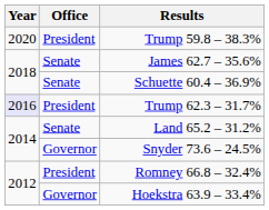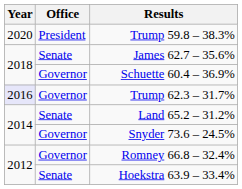Schuette 60.4 – 36.9% | Office: Senate -> Governor
Trump 62.3 – 31.7% | Office: President -> Governor
Romney 66.8 – 32.4% | Office: President -> Governor
Hoekstra 63.9 – 33.4% | Office: Governor -> Senate
